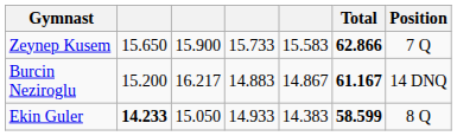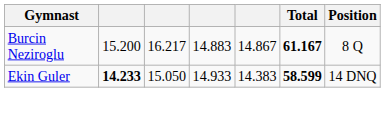- row: Zeynep Kusem | 15.650 | 15.900 | 15.733 | 15.583 | 62.866 | 7 Q
Burcin Neziroglu | Position: 14 DNQ -> 8 Q
Ekin Guler | Position: 8 Q -> 14 DNQ
